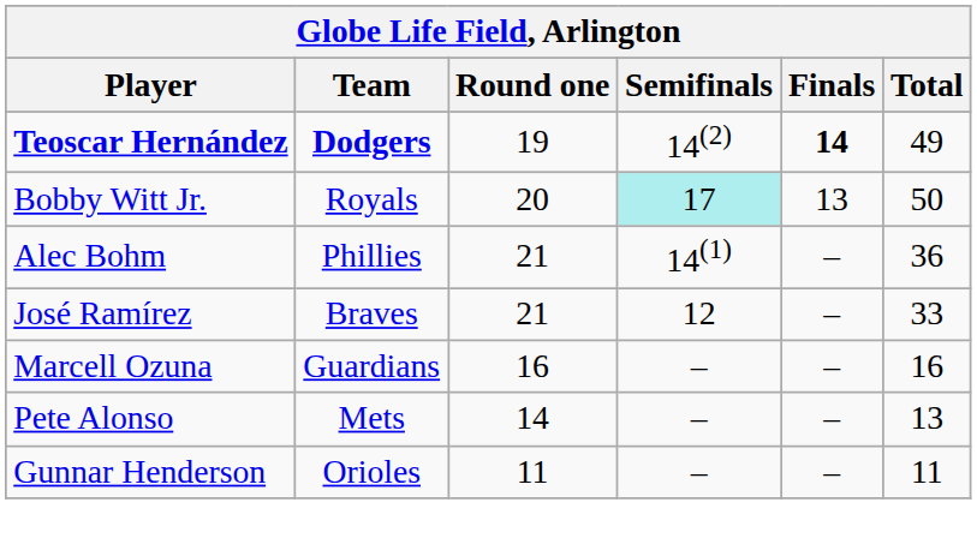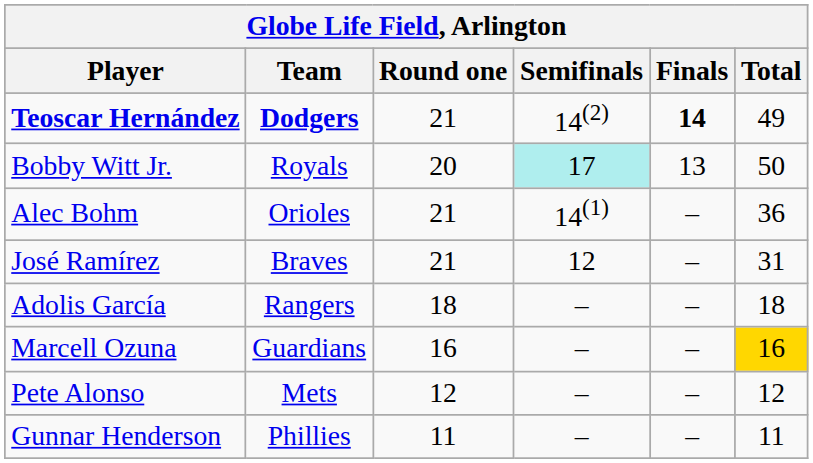Teoscar Hernández | Round one: 19 -> 21
Alec Bohm | Team: Phillies -> Orioles
José Ramírez | Total: 33 -> 31
+ row: Adolis García | Rangers | 18 | – | – | 18
Marcell Ozuna | Total: no background -> gold background
Pete Alonso | Round one: 14 -> 12
Pete Alonso | Total: 13 -> 12
Gunnar Henderson | Team: Orioles -> Phillies
